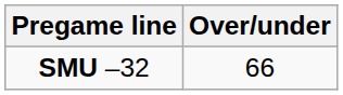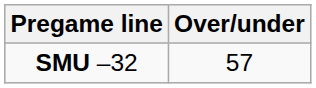SMU –32 | Over/under: 66 -> 57
